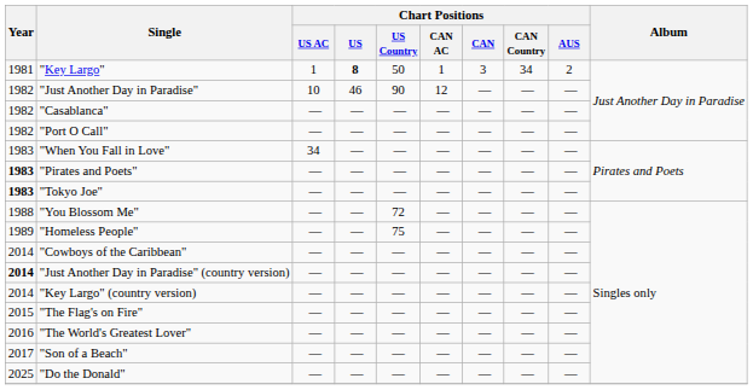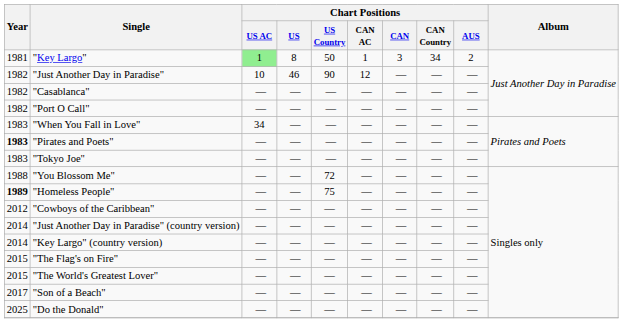"Key Largo" | Chart Positions / US AC: no background -> lightgreen background
"Key Largo" | Chart Positions / US: bold -> normal
"Tokyo Joe" | Year: bold -> normal
"Homeless People" | Year: normal -> bold
"Cowboys of the Caribbean" | Year: 2014 -> 2012
"Just Another Day in Paradise" (country version) | Year: bold -> normal
"The World's Greatest Lover" | Year: 2016 -> 2015
